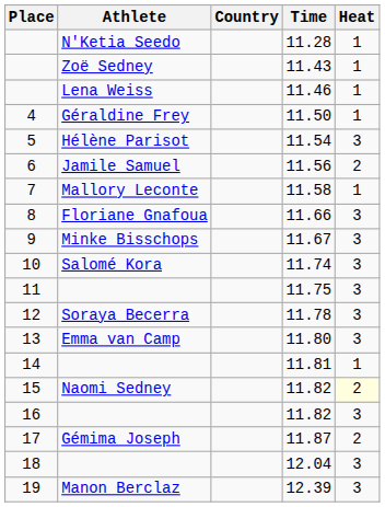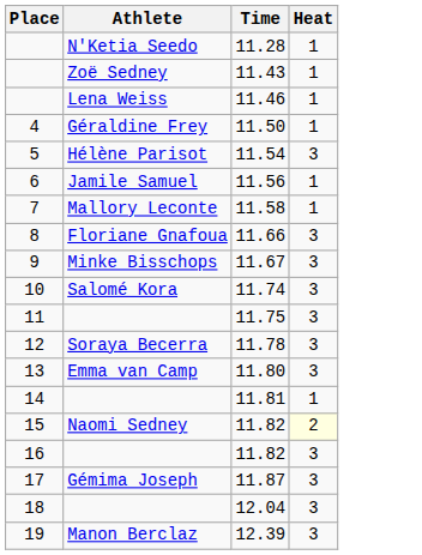- column: Country
11.56 | Heat: 2 -> 1
11.87 | Heat: 2 -> 3
